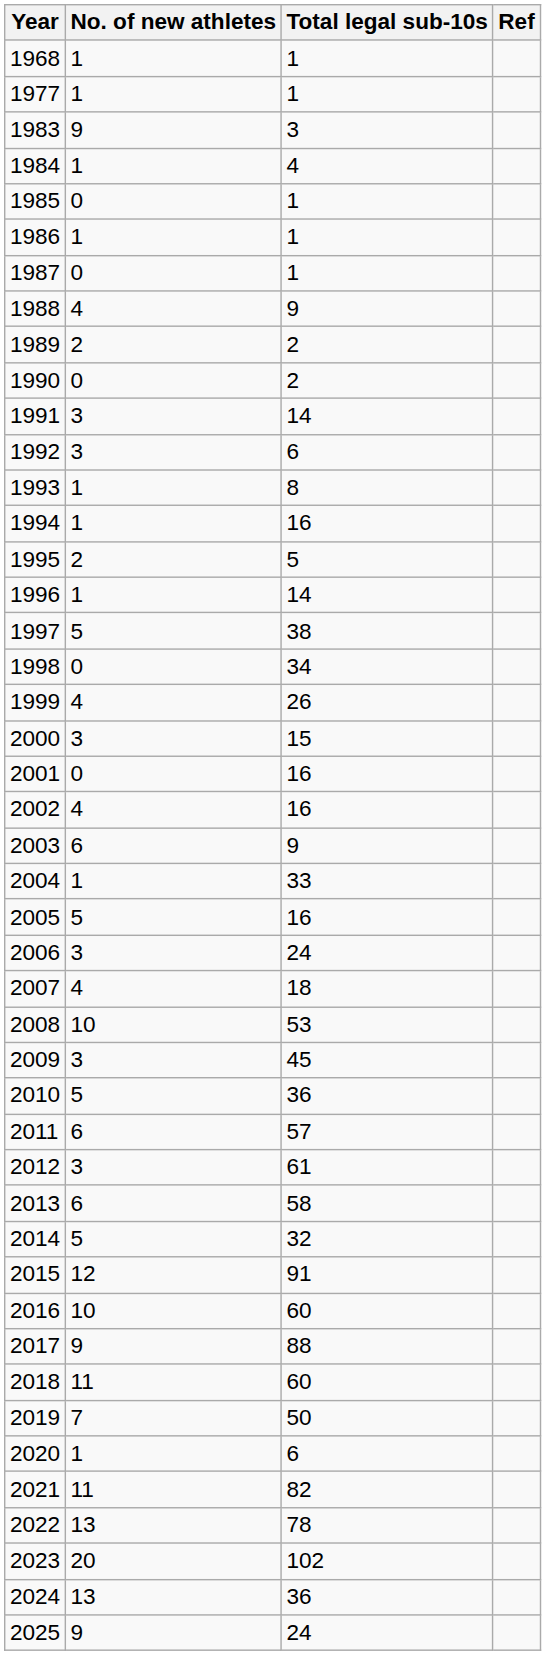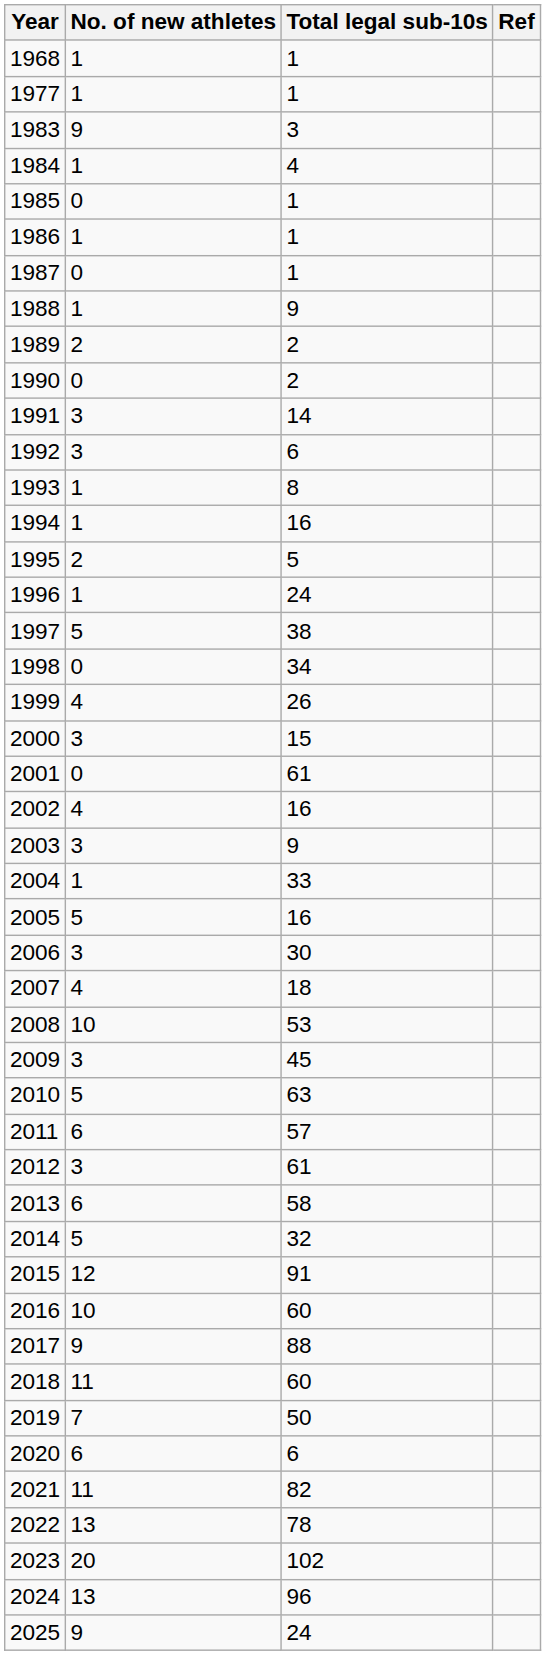1988 | No. of new athletes: 4 -> 1
1996 | Total legal sub-10s: 14 -> 24
2001 | Total legal sub-10s: 16 -> 61
2003 | No. of new athletes: 6 -> 3
2006 | Total legal sub-10s: 24 -> 30
2010 | Total legal sub-10s: 36 -> 63
2020 | No. of new athletes: 1 -> 6
2024 | Total legal sub-10s: 36 -> 96
